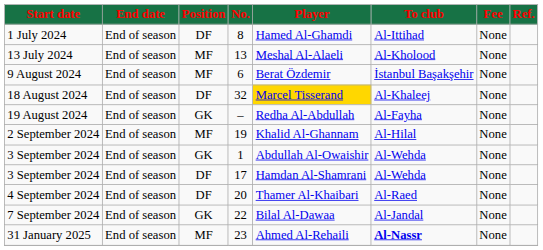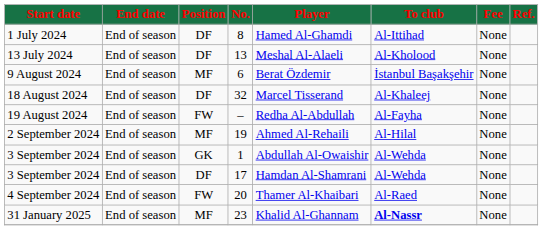13 July 2024 | Position: MF -> DF
18 August 2024 | Player: gold background -> no background
19 August 2024 | Position: GK -> FW
2 September 2024 | Player: Khalid Al-Ghannam -> Ahmed Al-Rehaili
4 September 2024 | Position: DF -> FW
- row: 7 September 2024 | End of season | GK | 22 | Bilal Al-Dawaa | Al-Jandal | None
31 January 2025 | Player: Ahmed Al-Rehaili -> Khalid Al-Ghannam
